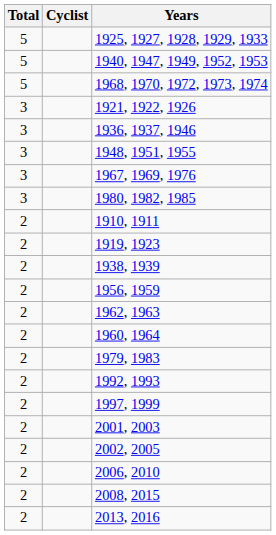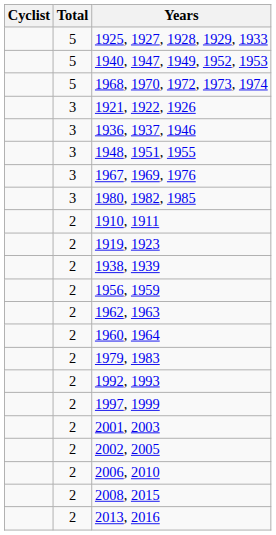columns swapped: Cyclist <-> Total
